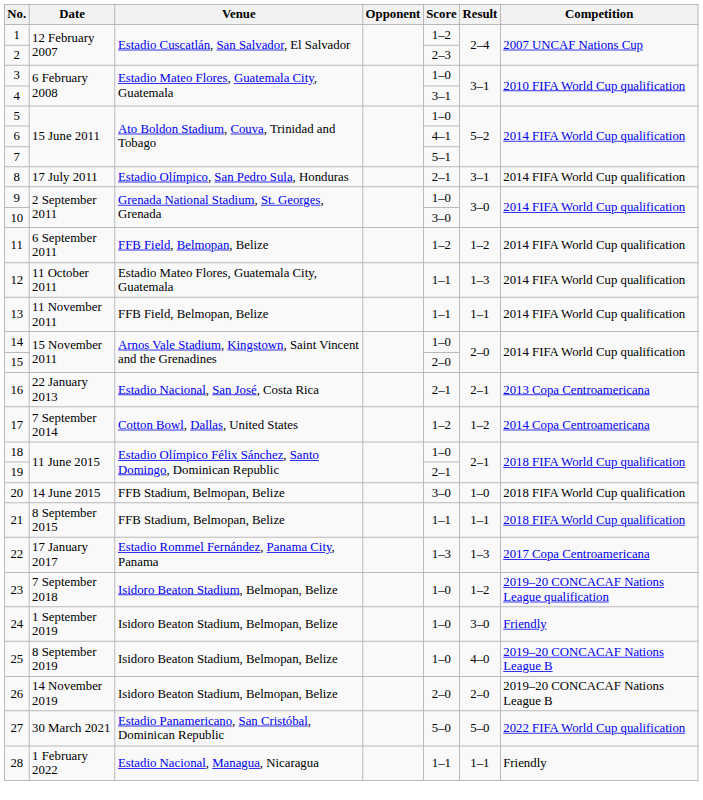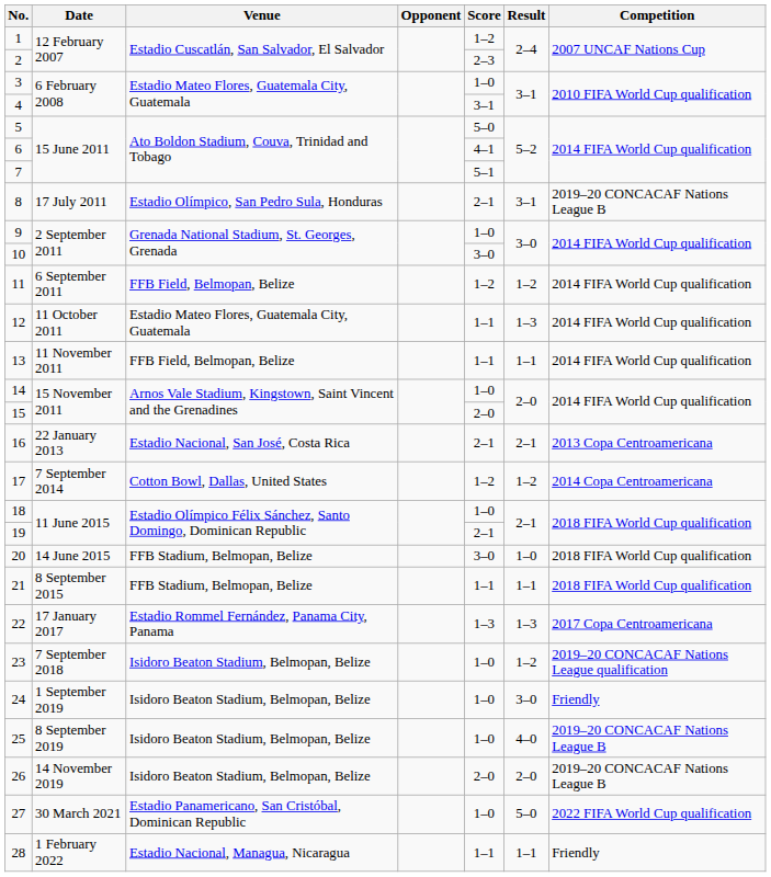5 | Score: 1–0 -> 5–0
8 | Competition: 2014 FIFA World Cup qualification -> 2019–20 CONCACAF Nations League B
27 | Score: 5–0 -> 1–0
